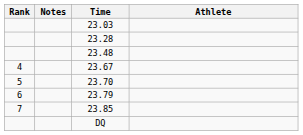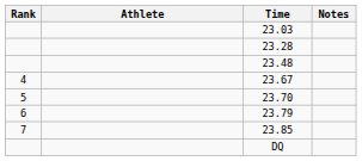columns swapped: Athlete <-> Notes
